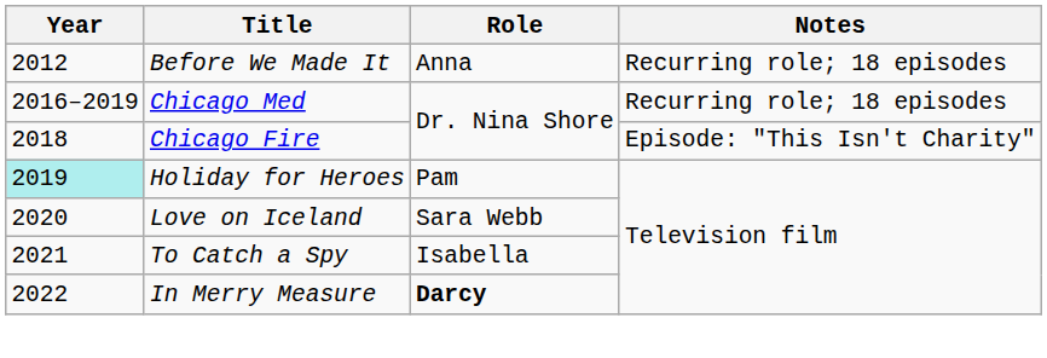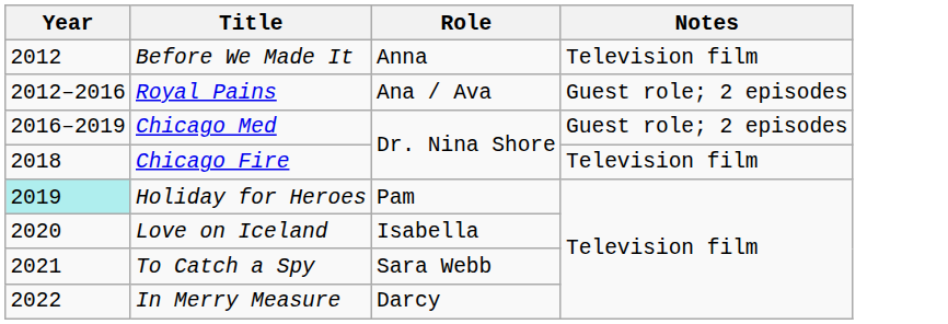Before We Made It | Notes: Recurring role; 18 episodes -> Television film
+ row: 2012–2016 | Royal Pains | Ana / Ava | Guest role; 2 episodes
Chicago Med | Notes: Recurring role; 18 episodes -> Guest role; 2 episodes
Chicago Fire | Notes: Episode: "This Isn't Charity" -> Television film
Love on Iceland | Role: Sara Webb -> Isabella
To Catch a Spy | Role: Isabella -> Sara Webb
In Merry Measure | Role: bold -> normal
